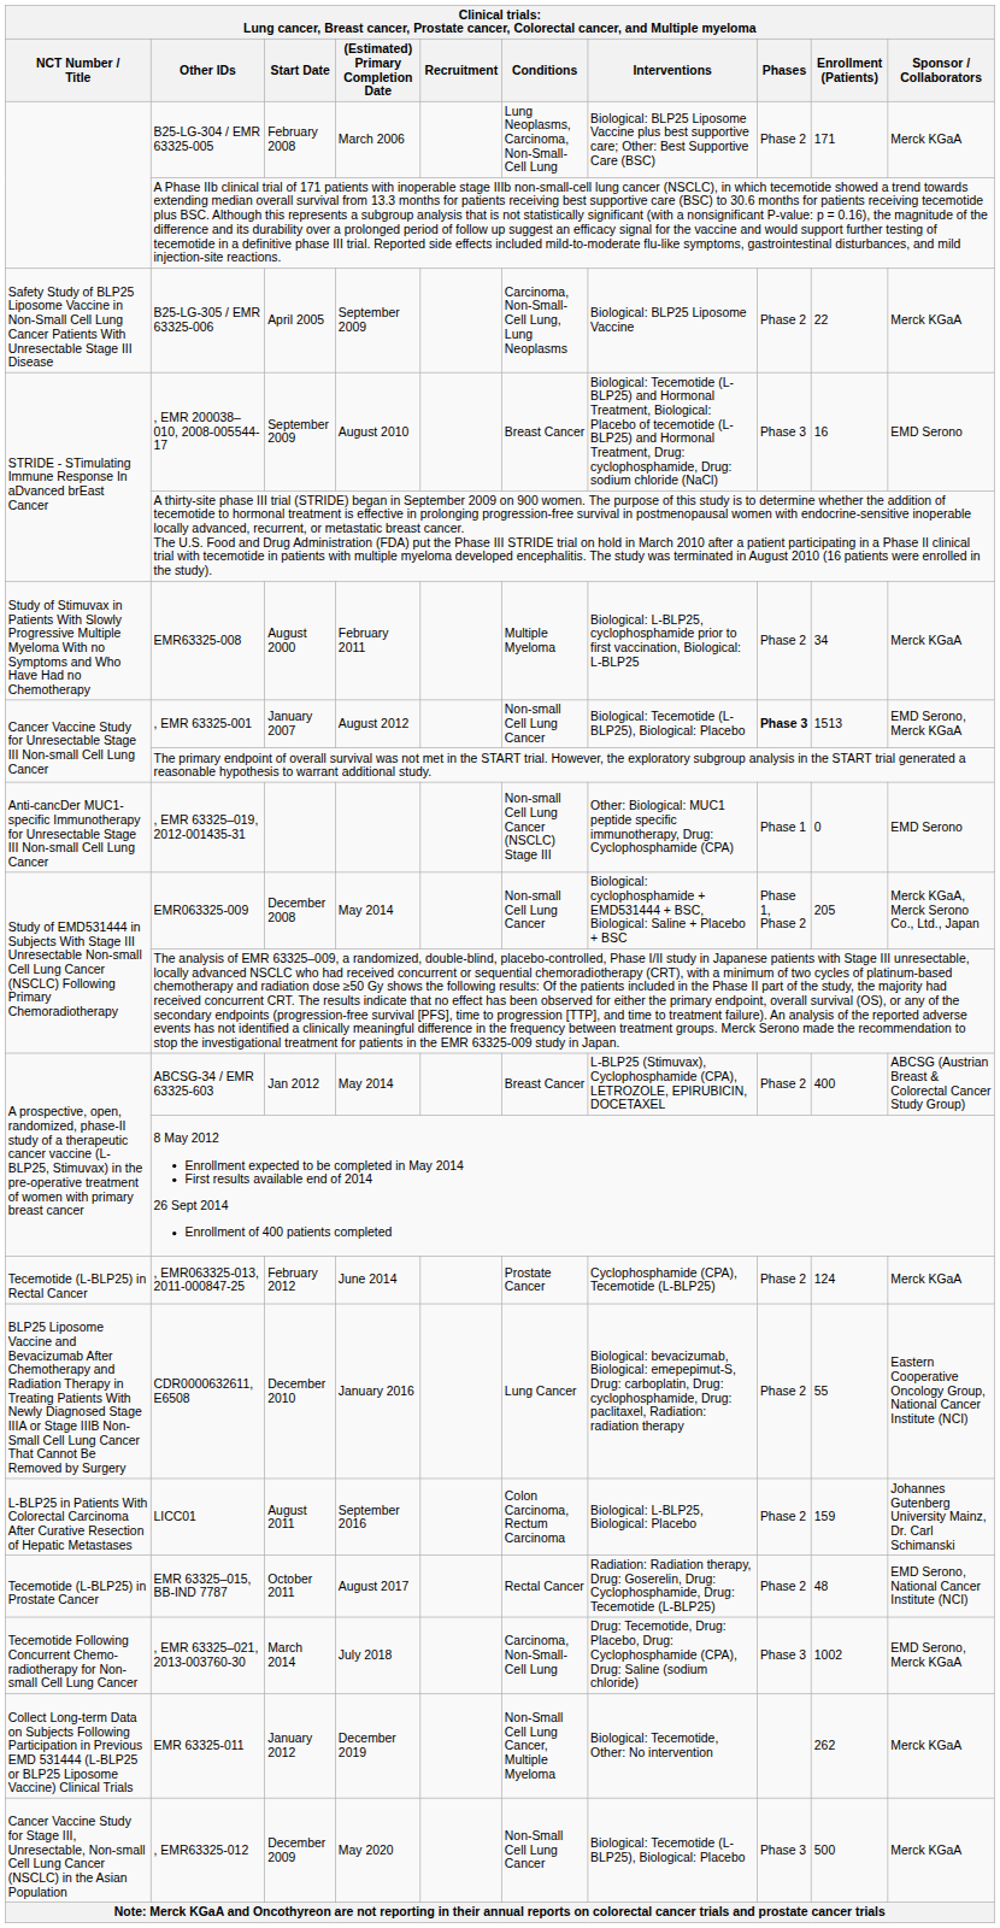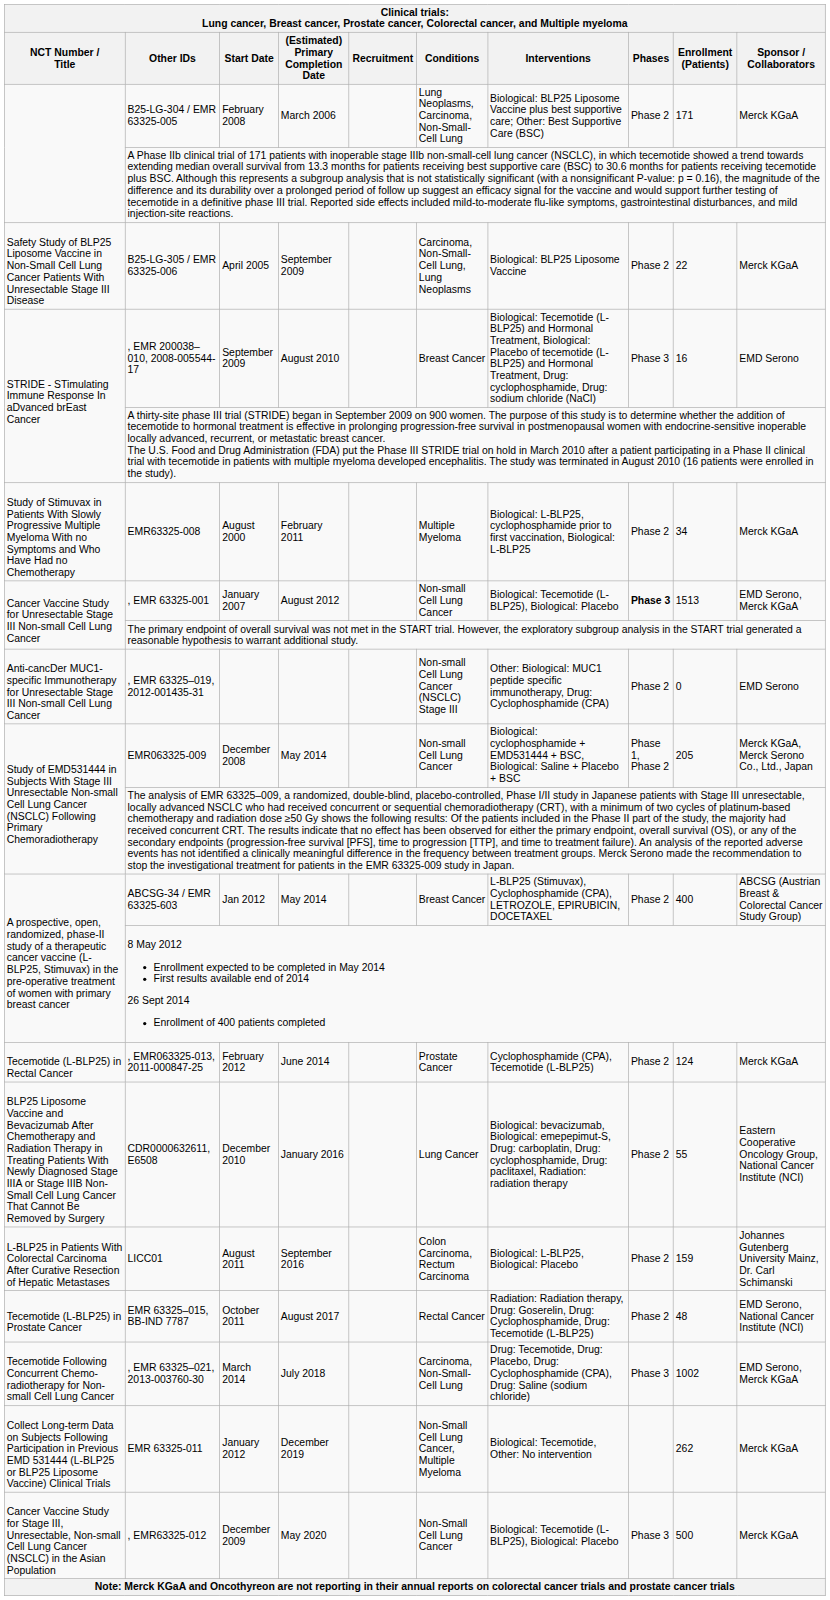, EMR 63325–019, 2012-001435-31 | Phases: Phase 1 -> Phase 2
